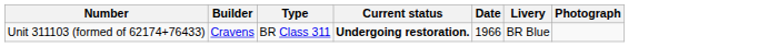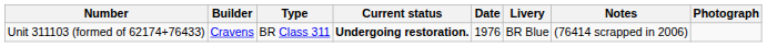+ column: Notes | (76414 scrapped in 2006)
Unit 311103 (formed of 62174+76433) | Date: 1966 -> 1976
